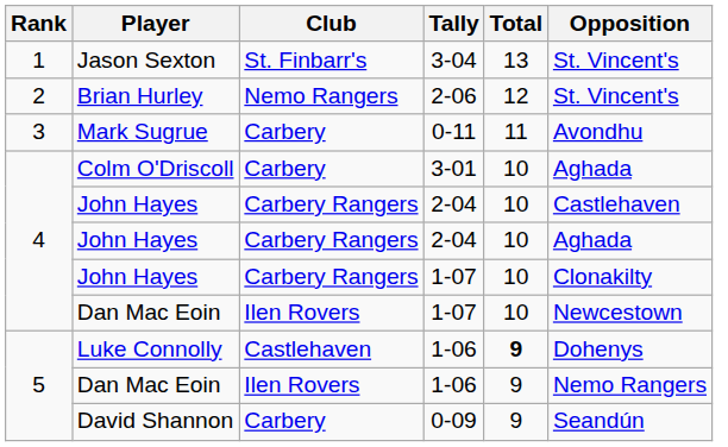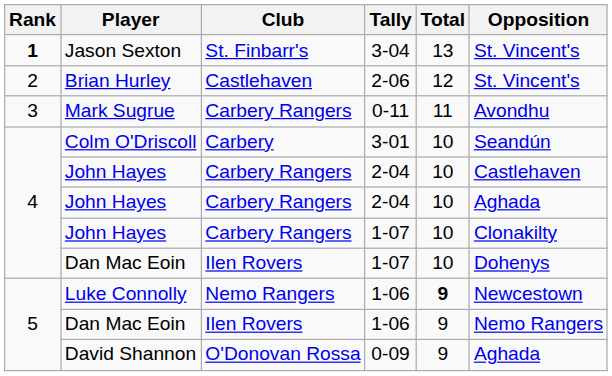Jason Sexton | Rank: normal -> bold
Brian Hurley | Club: Nemo Rangers -> Castlehaven
Mark Sugrue | Club: Carbery -> Carbery Rangers
Colm O'Driscoll | Opposition: Aghada -> Seandún
Dan Mac Eoin / 1-07 | Opposition: Newcestown -> Dohenys
Luke Connolly | Club: Castlehaven -> Nemo Rangers
Luke Connolly | Opposition: Dohenys -> Newcestown
David Shannon | Club: Carbery -> O'Donovan Rossa
David Shannon | Opposition: Seandún -> Aghada
